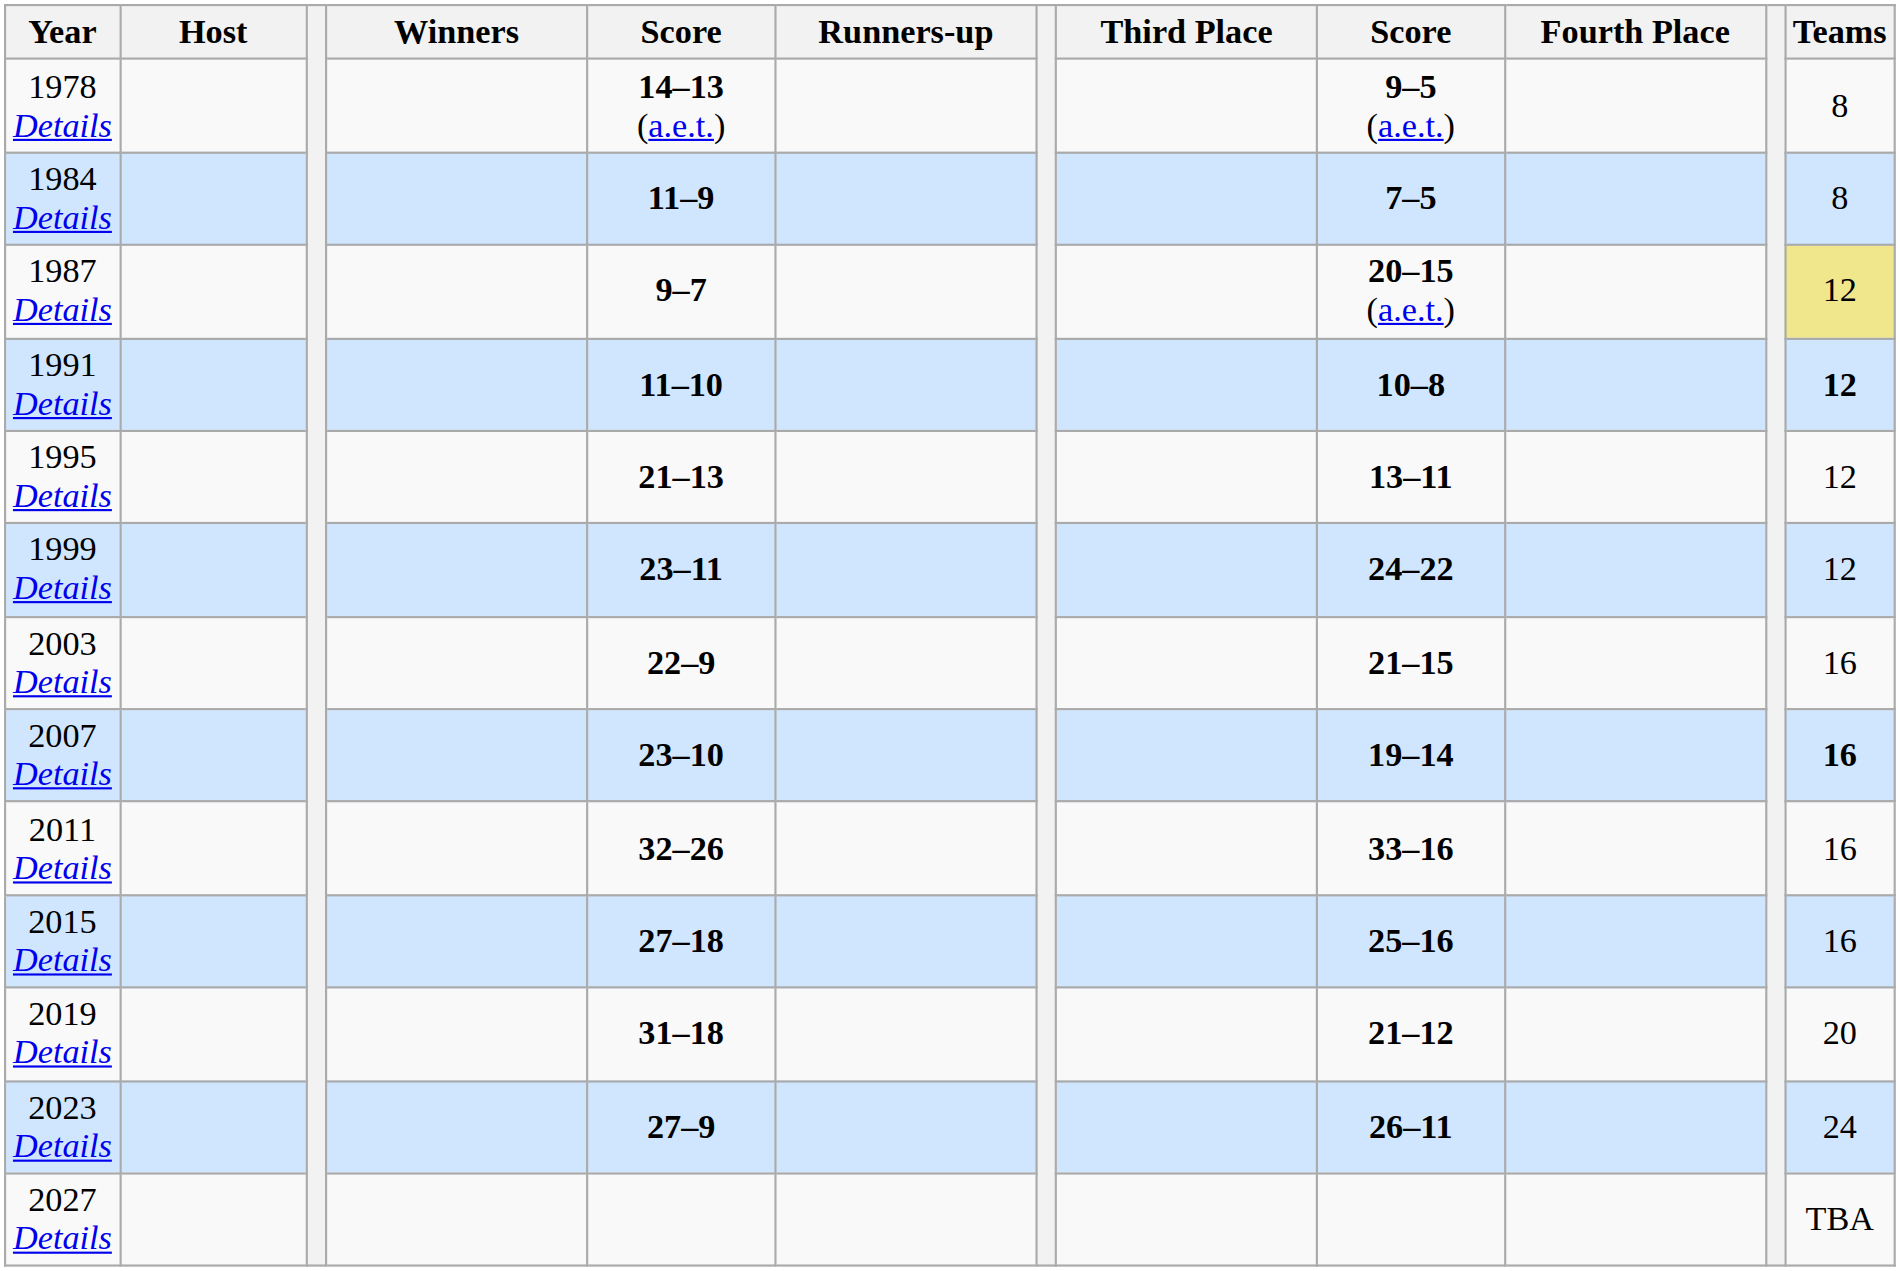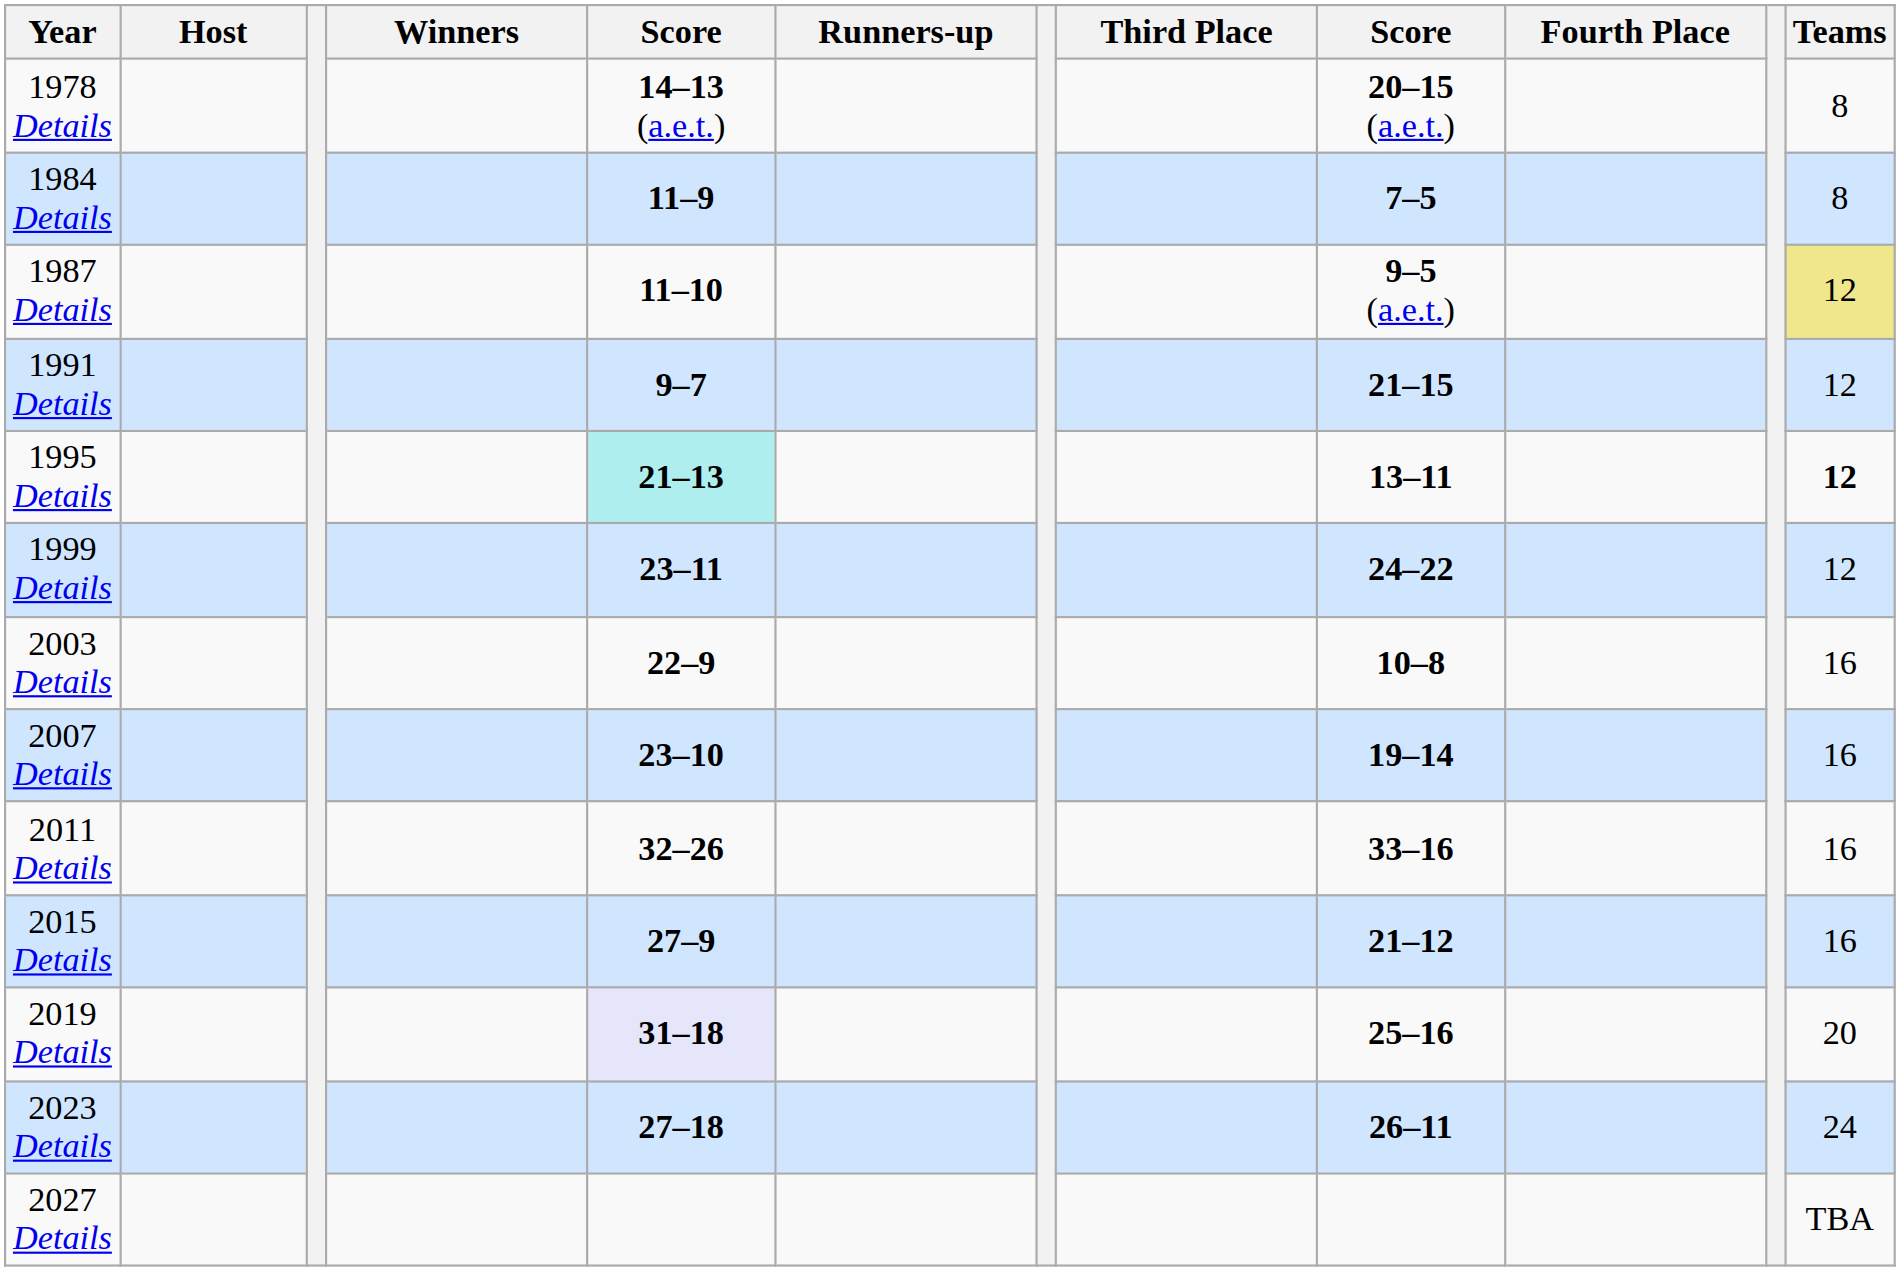1978 Details | column 9: 9–5 (a.e.t.) -> 20–15 (a.e.t.)
1987 Details | column 5: 9–7 -> 11–10
1987 Details | column 9: 20–15 (a.e.t.) -> 9–5 (a.e.t.)
1991 Details | column 5: 11–10 -> 9–7
1991 Details | column 9: 10–8 -> 21–15
1991 Details | Teams: bold -> normal
1995 Details | column 5: no background -> paleturquoise background
1995 Details | Teams: normal -> bold
2003 Details | column 9: 21–15 -> 10–8
2007 Details | Teams: bold -> normal
2015 Details | column 5: 27–18 -> 27–9
2015 Details | column 9: 25–16 -> 21–12
2019 Details | column 5: no background -> lavender background
2019 Details | column 9: 21–12 -> 25–16
2023 Details | column 5: 27–9 -> 27–18
